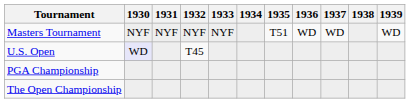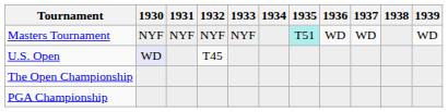Masters Tournament | 1935: no background -> paleturquoise background
rows swapped: The Open Championship <-> PGA Championship
